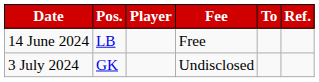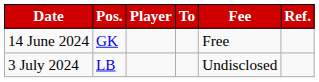columns swapped: To <-> Fee
14 June 2024 | Pos.: LB -> GK
3 July 2024 | Pos.: GK -> LB
